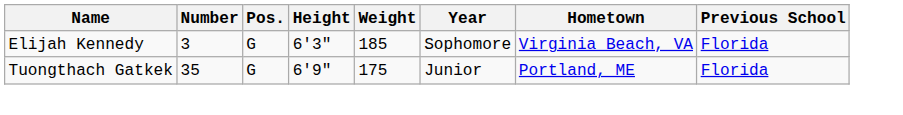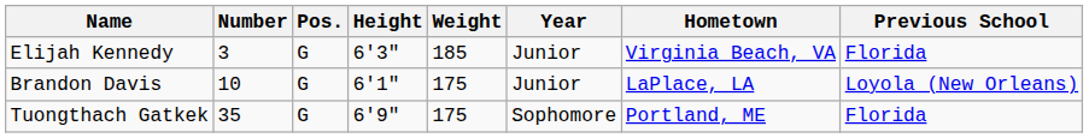Elijah Kennedy | Year: Sophomore -> Junior
+ row: Brandon Davis | 10 | G | 6'1" | 175 | Junior | LaPlace, LA | Loyola (New Orleans)
Tuongthach Gatkek | Year: Junior -> Sophomore
